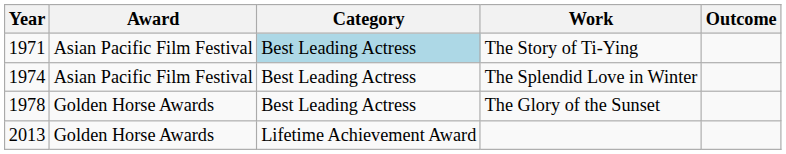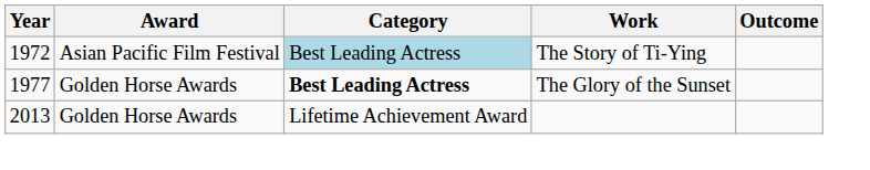The Story of Ti-Ying | Year: 1971 -> 1972
- row: 1974 | Asian Pacific Film Festival | Best Leading Actress | The Splendid Love in Winter
The Glory of the Sunset | Year: 1978 -> 1977
The Glory of the Sunset | Category: normal -> bold
